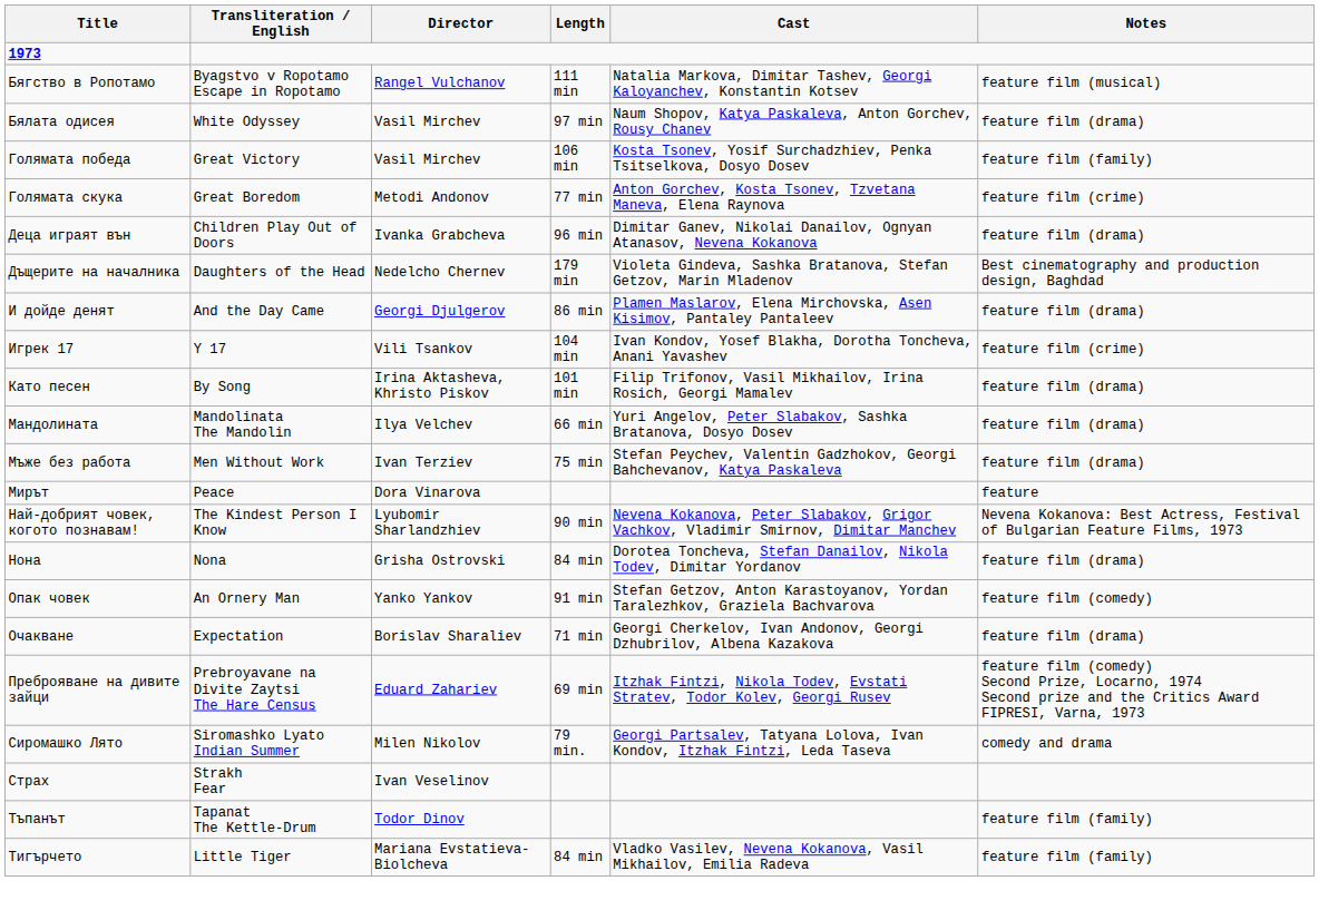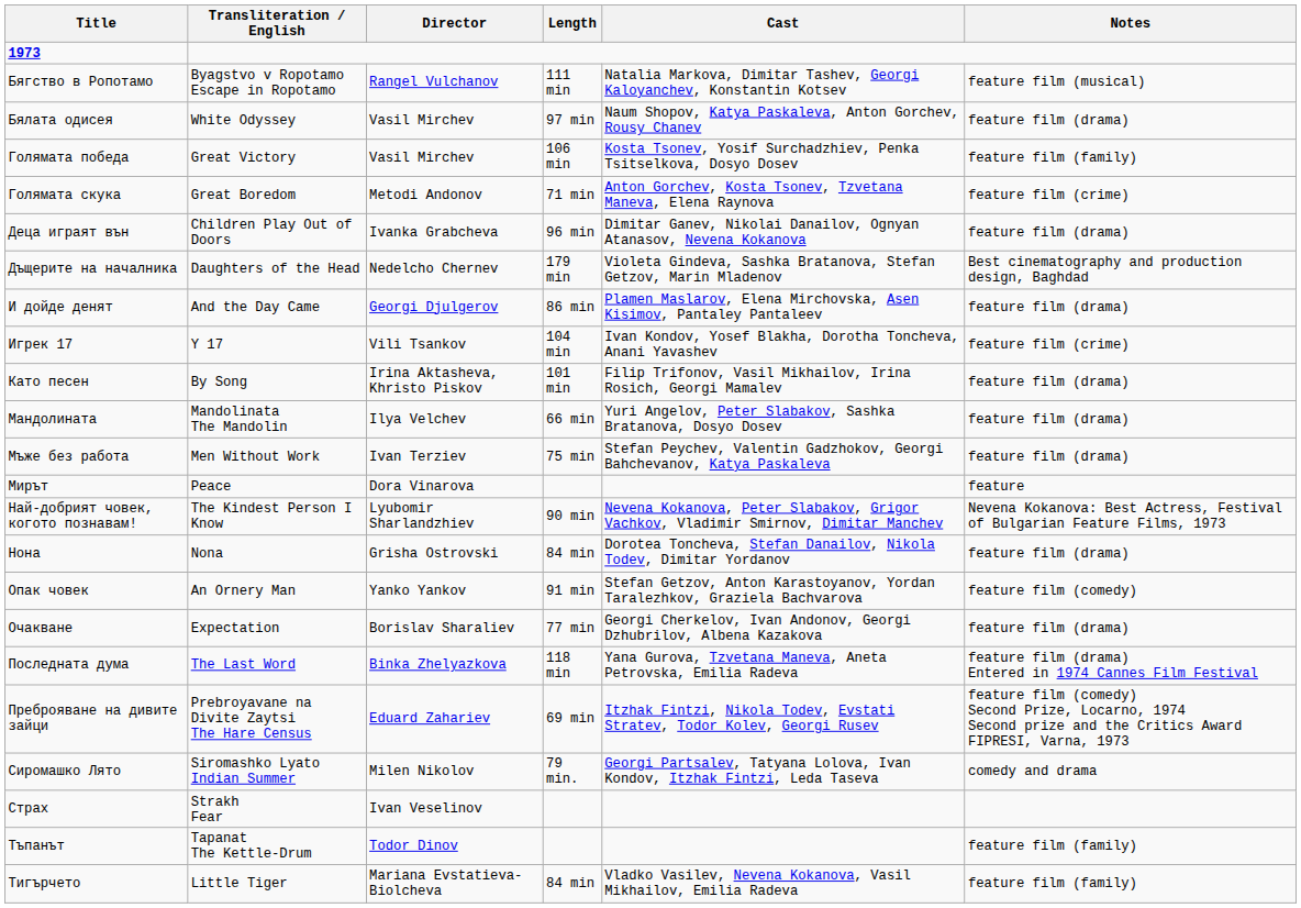Голямата скука | Length: 77 min -> 71 min
Очакване | Length: 71 min -> 77 min
+ row: Последната дума | The Last Word | Binka Zhelyazkova | 118 min | Yana Gurova, Tzvetana Maneva, Aneta Petrovska, Emilia Radeva | feature film (drama) Entered in 1974 Cannes Film Festival
